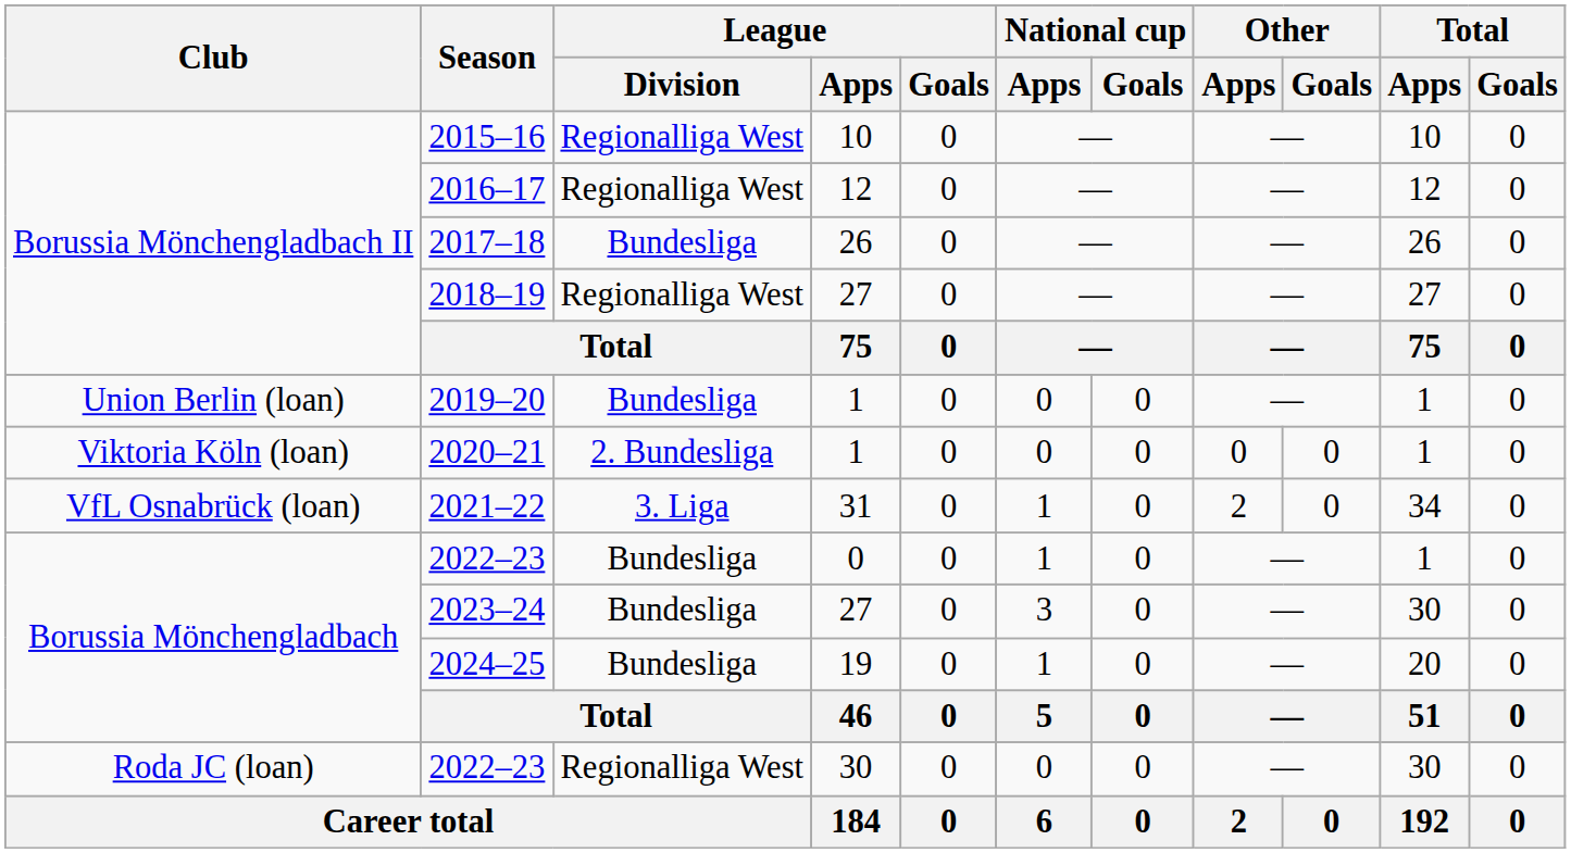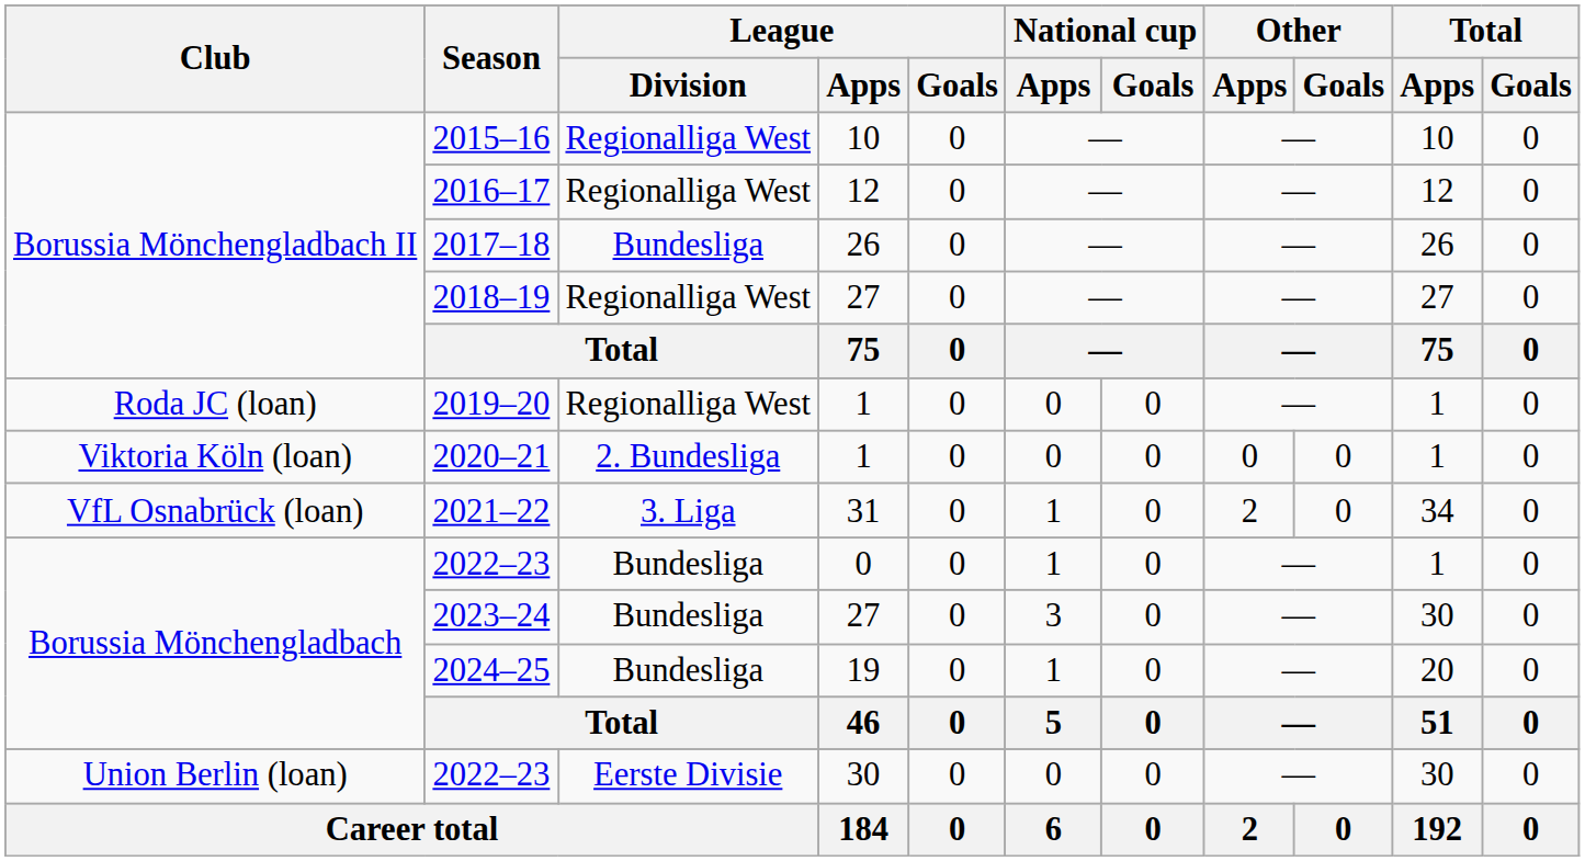2019–20 | Club: Union Berlin (loan) -> Roda JC (loan)
2019–20 | League / Division: Bundesliga -> Regionalliga West
2022–23 / 30 | Club: Roda JC (loan) -> Union Berlin (loan)
2022–23 / 30 | League / Division: Regionalliga West -> Eerste Divisie
